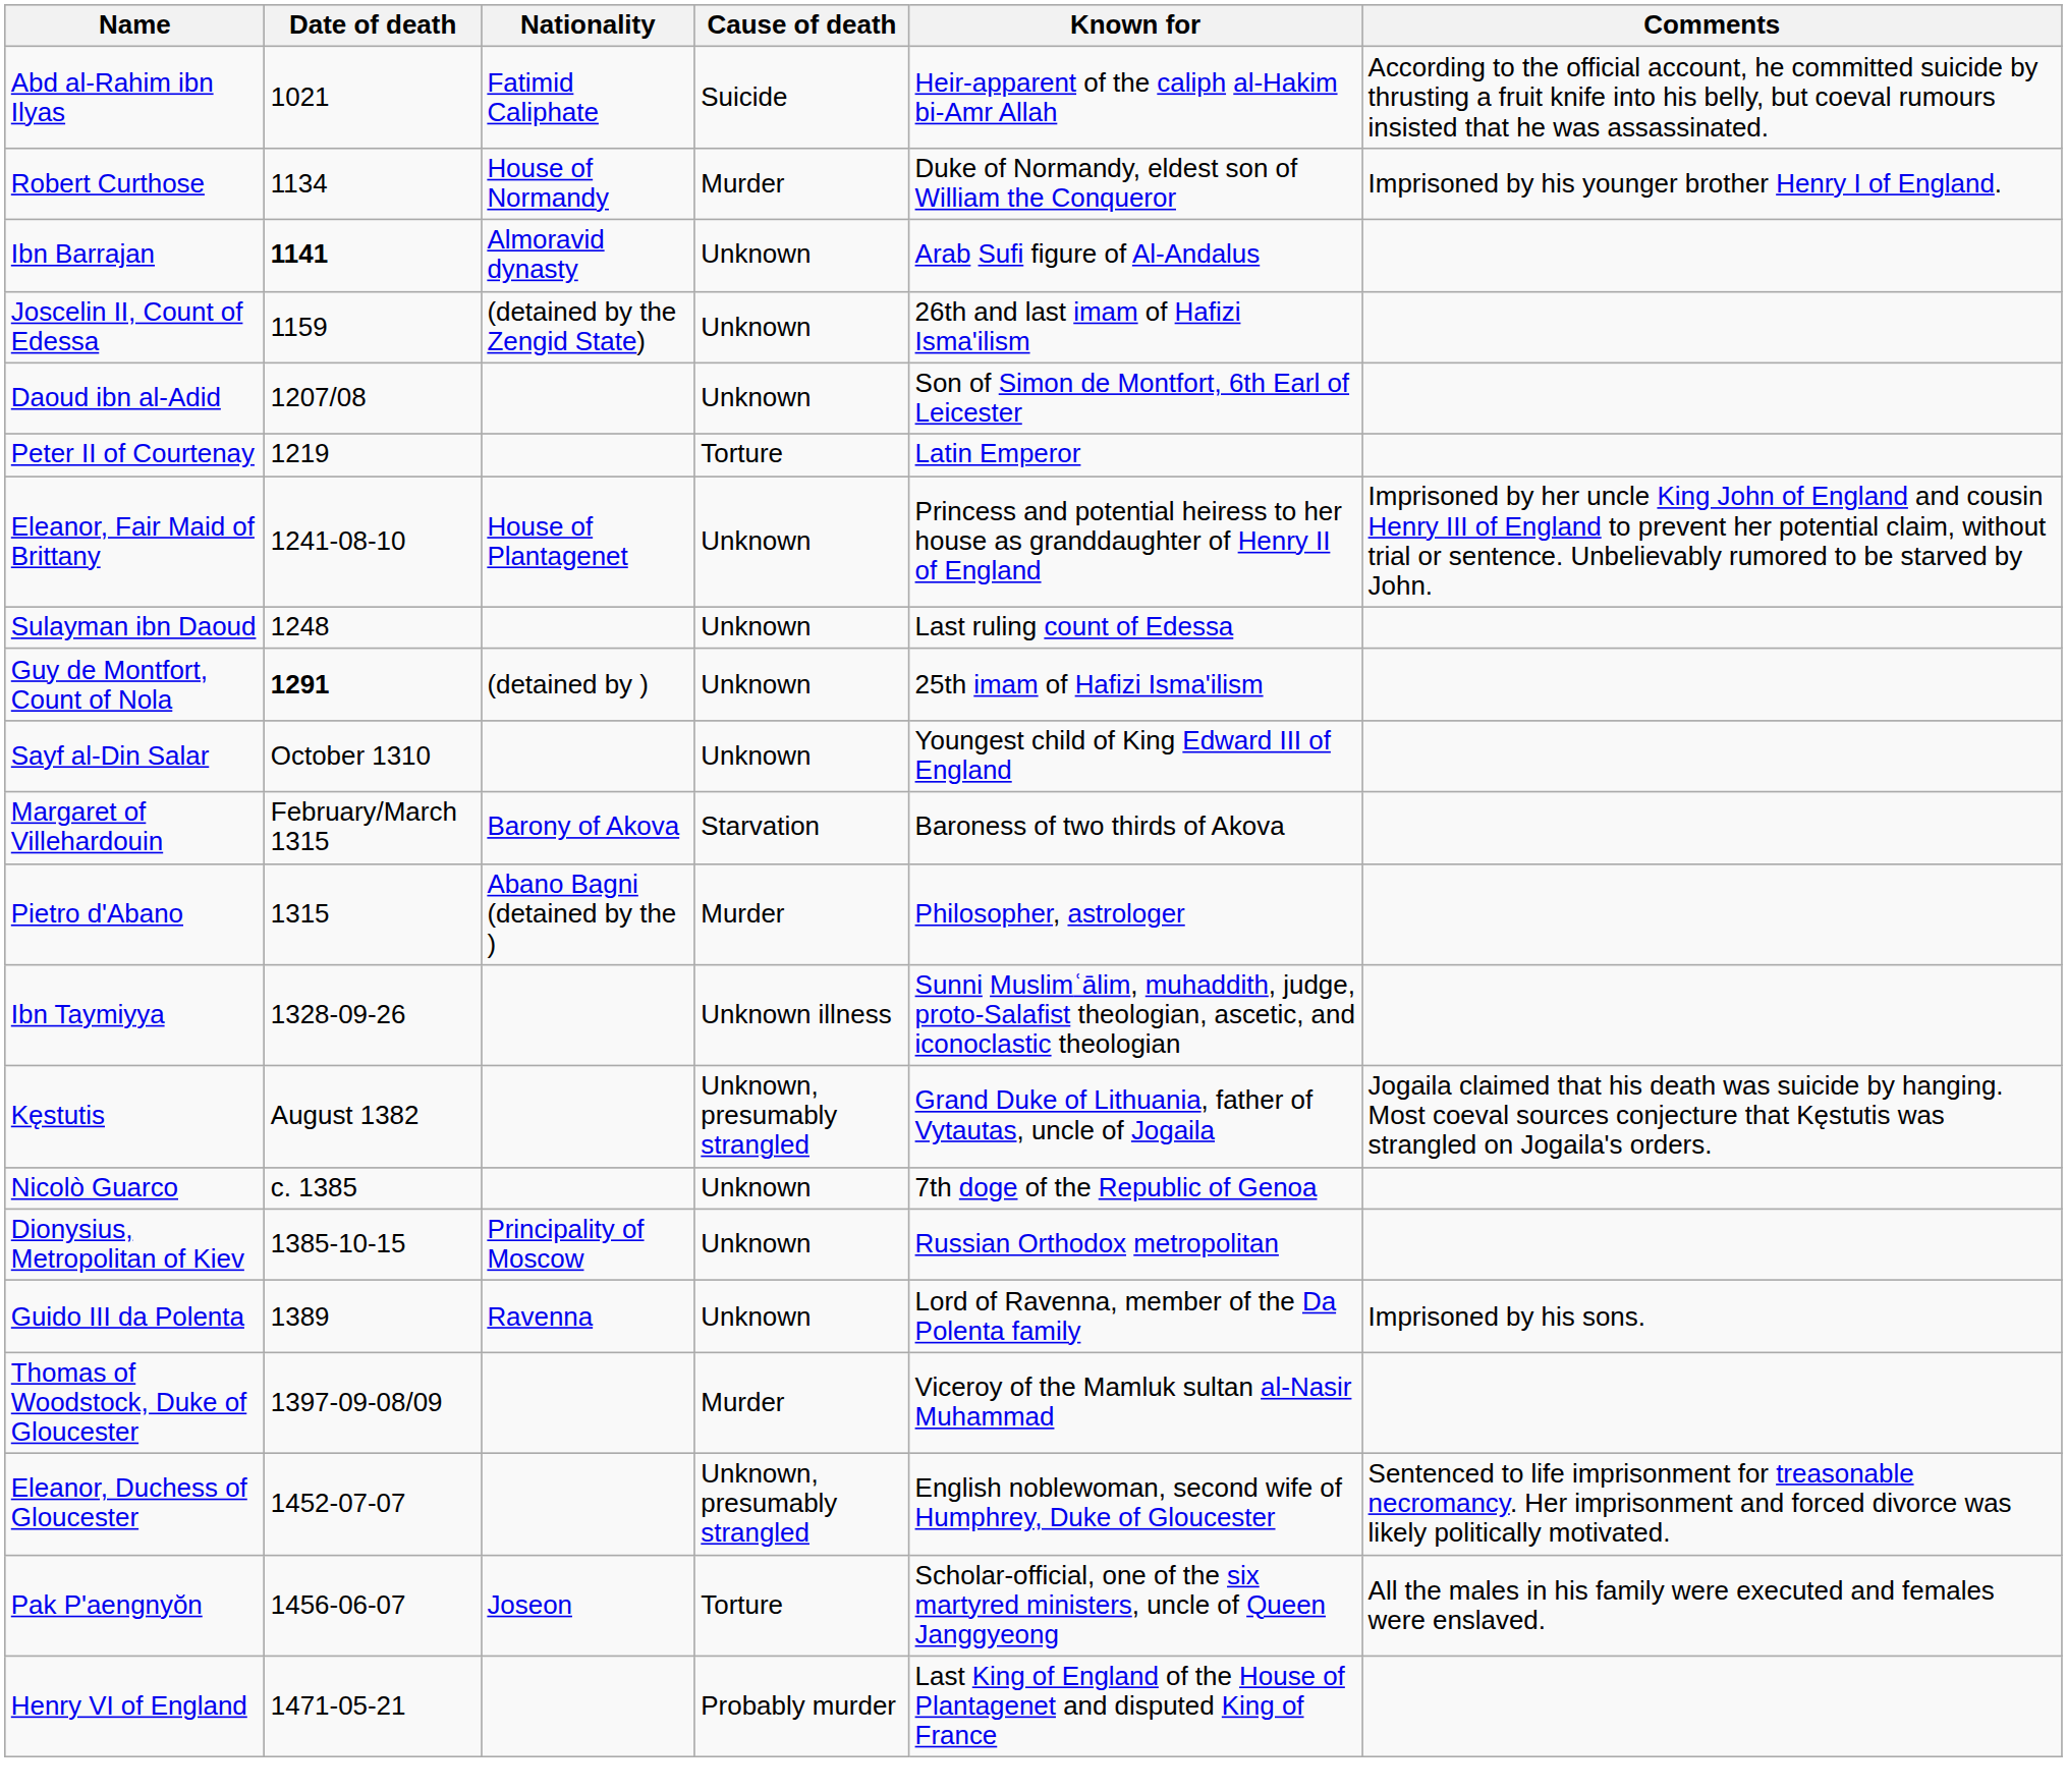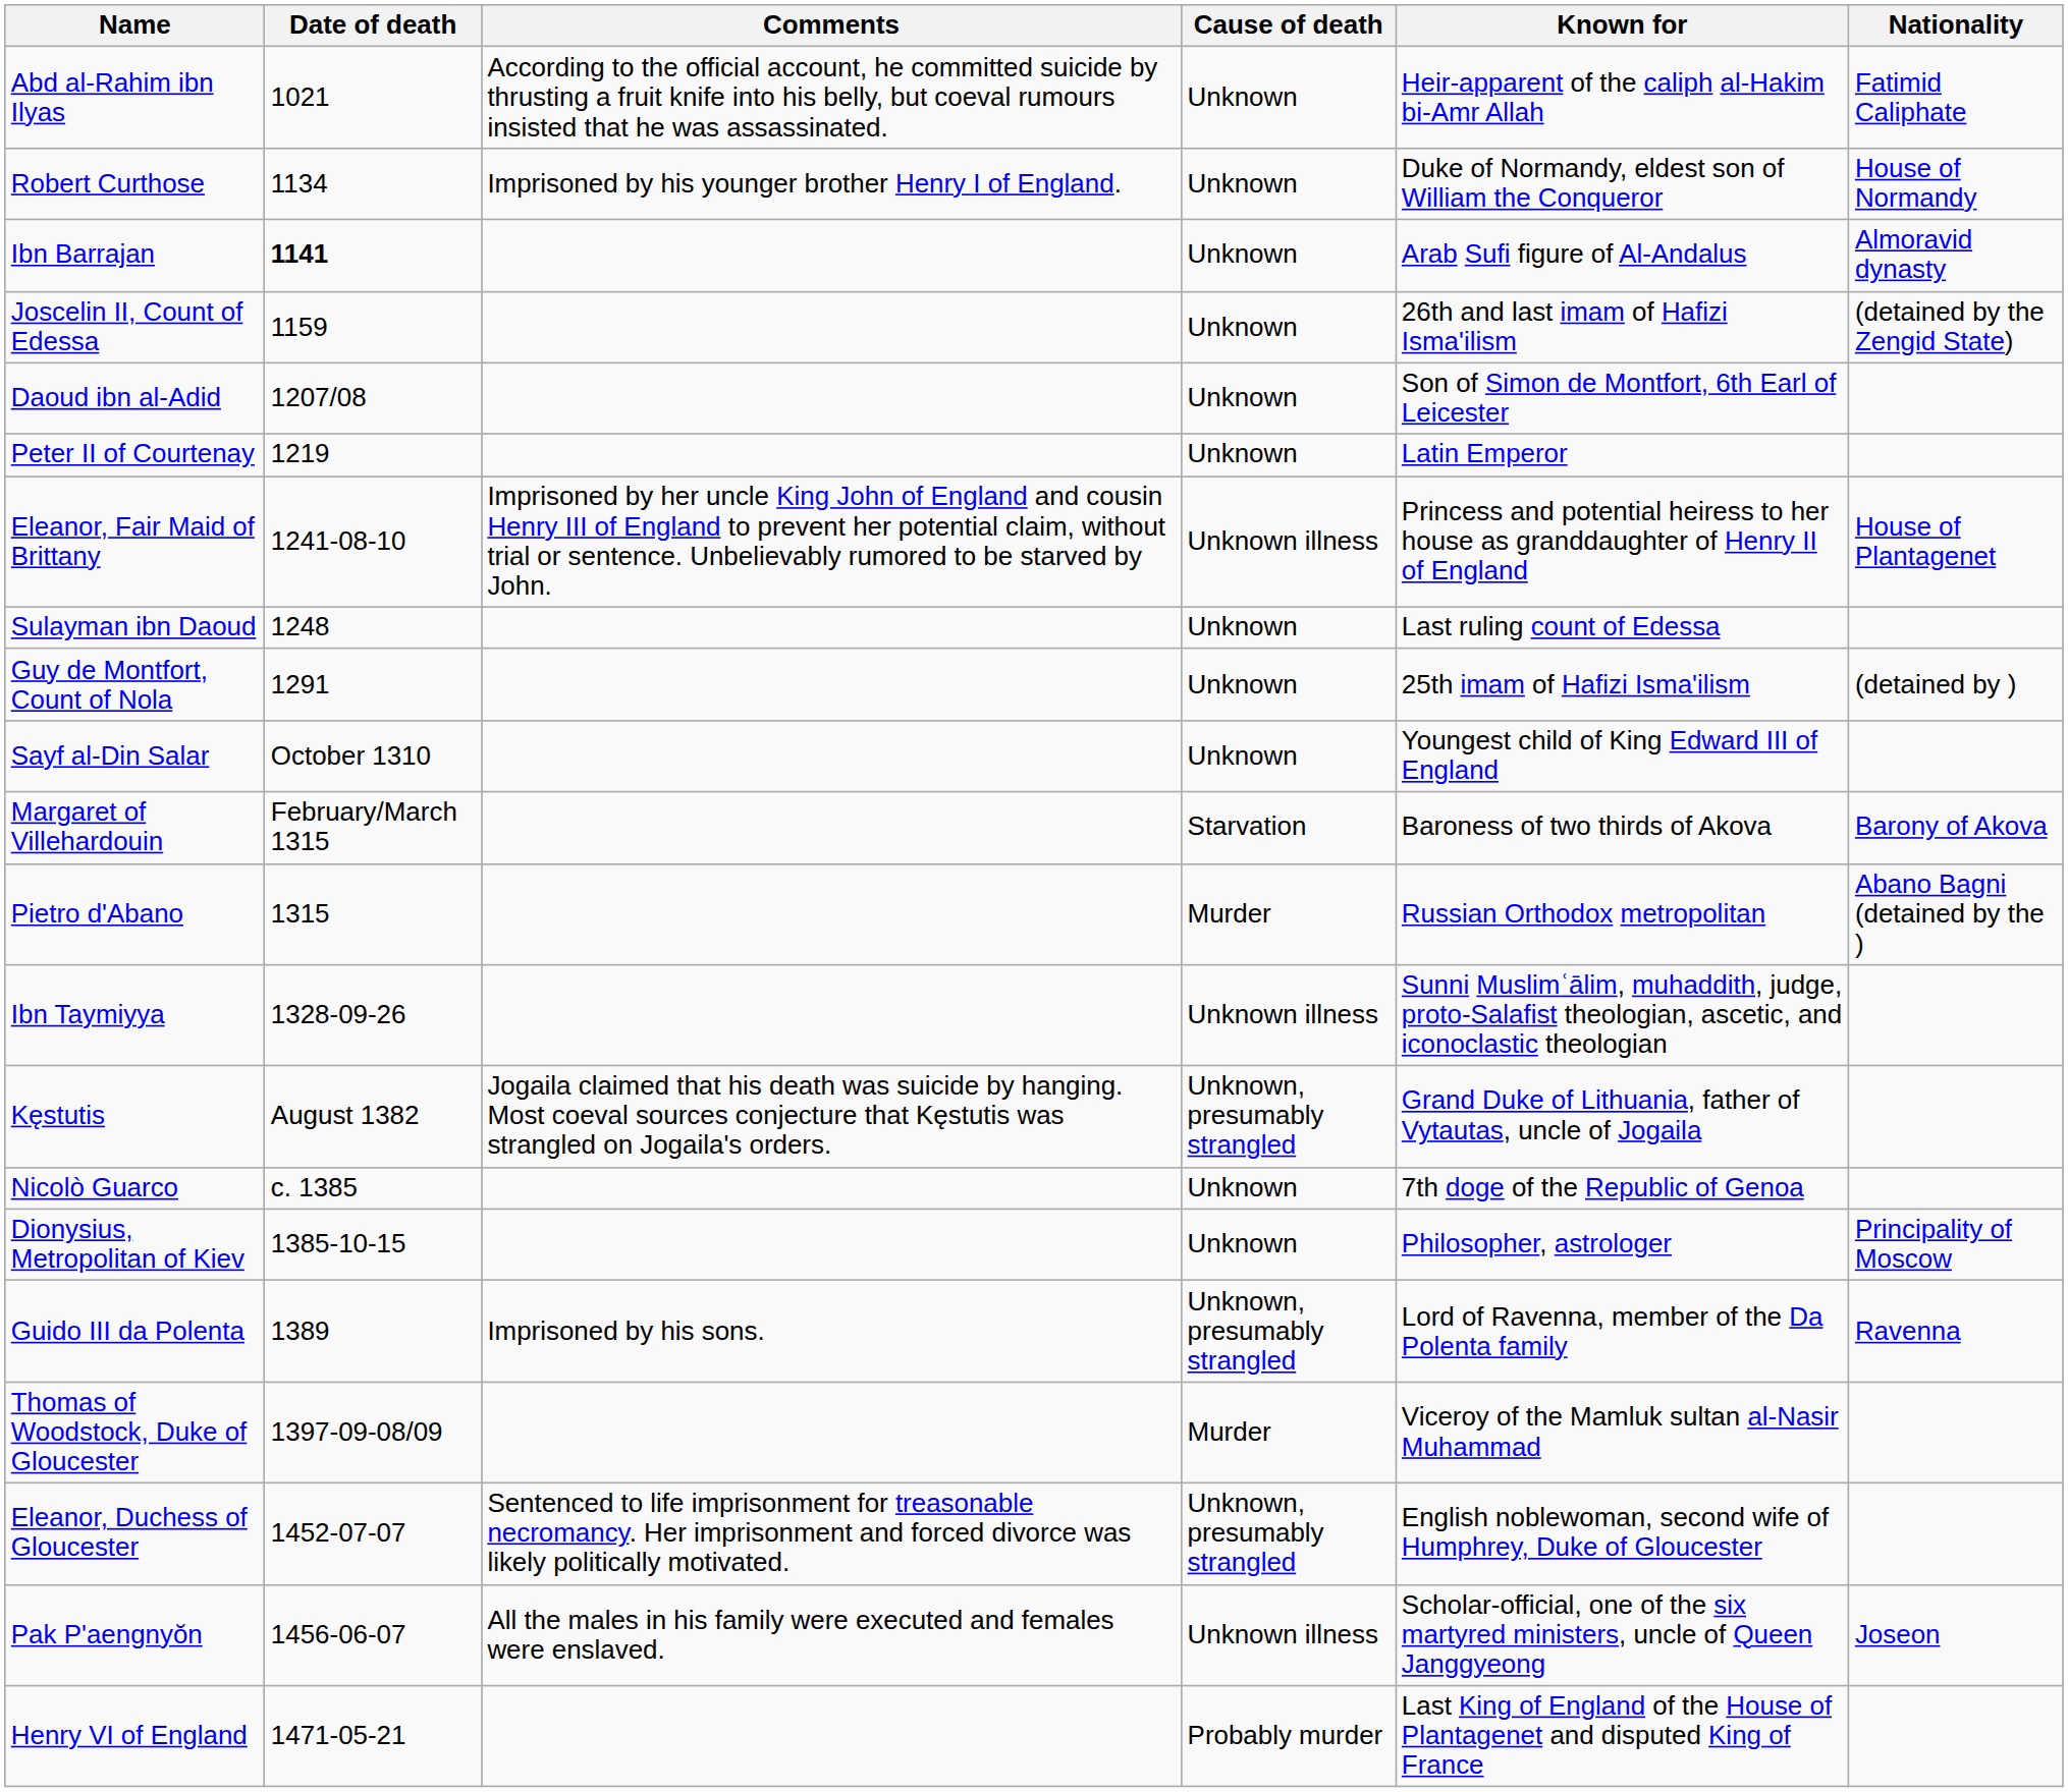columns swapped: Nationality <-> Comments
Abd al-Rahim ibn Ilyas | Cause of death: Suicide -> Unknown
Robert Curthose | Cause of death: Murder -> Unknown
Peter II of Courtenay | Cause of death: Torture -> Unknown
Eleanor, Fair Maid of Brittany | Cause of death: Unknown -> Unknown illness
Guy de Montfort, Count of Nola | Date of death: bold -> normal
Pietro d'Abano | Known for: Philosopher, astrologer -> Russian Orthodox metropolitan
Dionysius, Metropolitan of Kiev | Known for: Russian Orthodox metropolitan -> Philosopher, astrologer
Guido III da Polenta | Cause of death: Unknown -> Unknown, presumably strangled
Pak P'aengnyŏn | Cause of death: Torture -> Unknown illness
